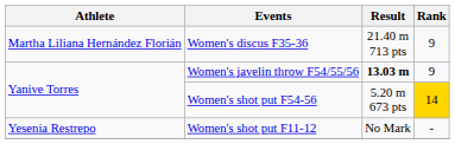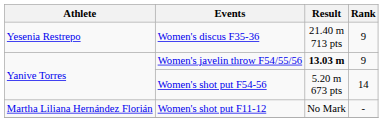Women's discus F35-36 | Athlete: Martha Liliana Hernández Florián -> Yesenia Restrepo
Women's shot put F54-56 | Rank: gold background -> no background
Women's shot put F11-12 | Athlete: Yesenia Restrepo -> Martha Liliana Hernández Florián
